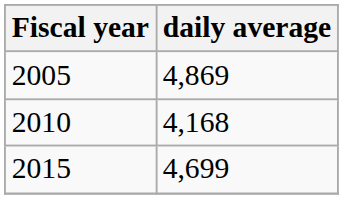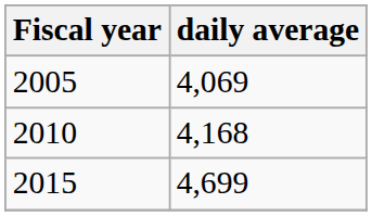2005 | daily average: 4,869 -> 4,069
